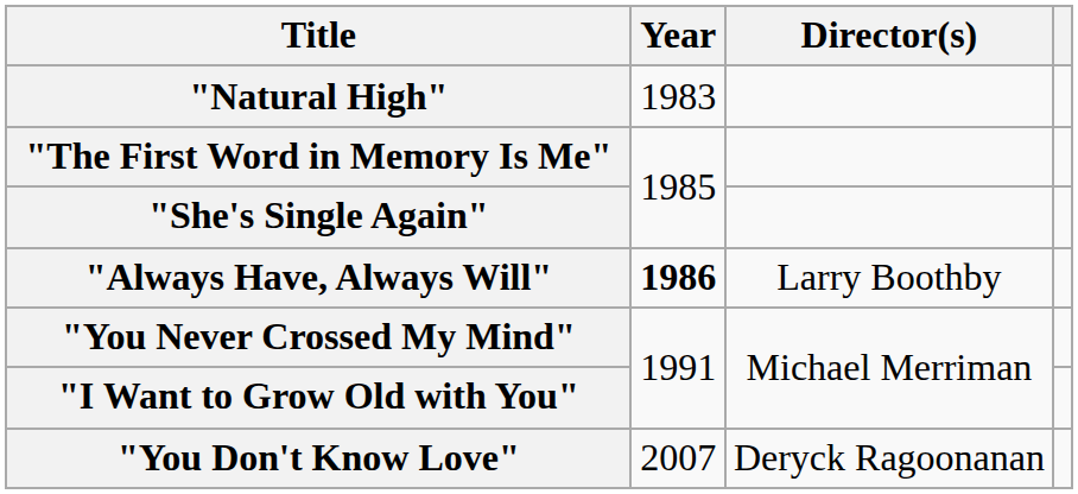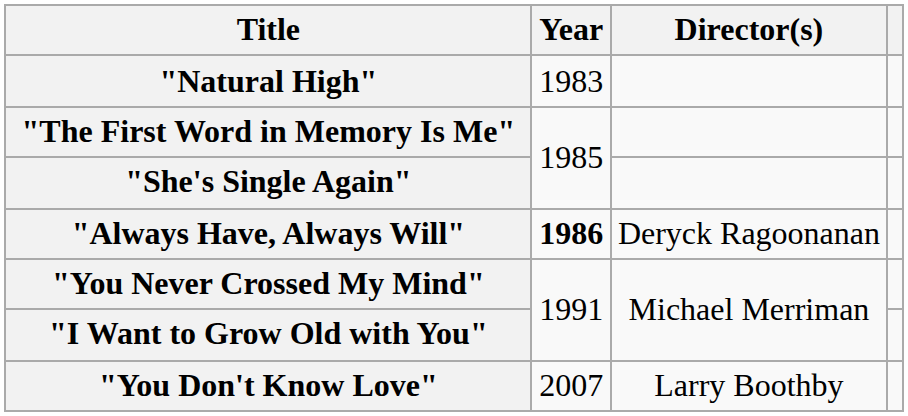"Always Have, Always Will" | Director(s): Larry Boothby -> Deryck Ragoonanan
"You Don't Know Love" | Director(s): Deryck Ragoonanan -> Larry Boothby
